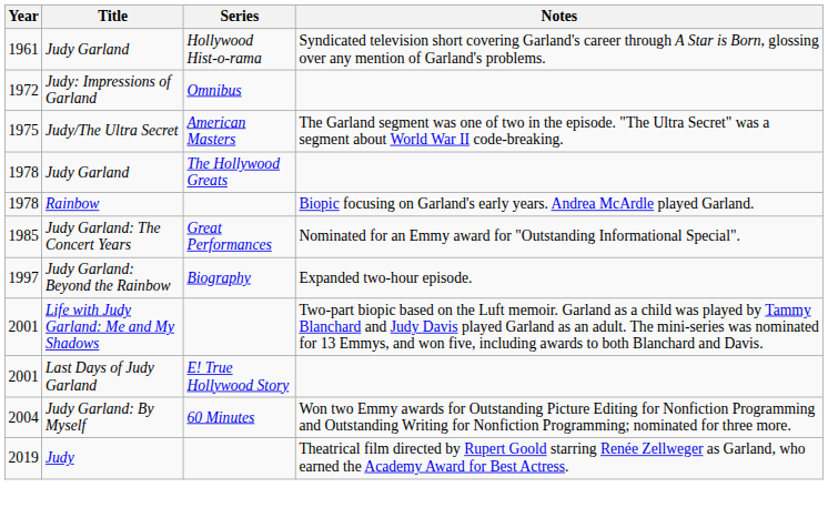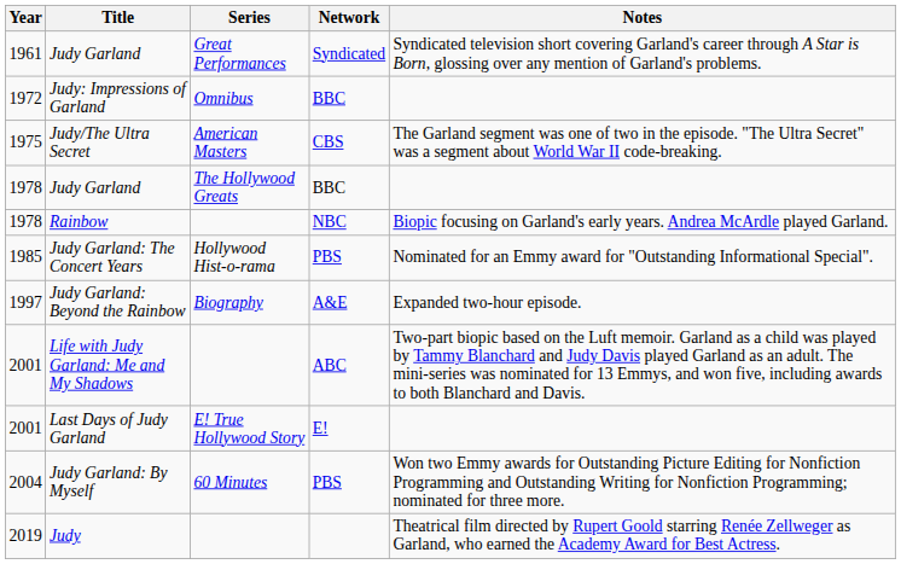+ column: Network | Syndicated | BBC | CBS | BBC | NBC | PBS | A&E | ABC | E! | PBS
1961 / Judy Garland | Series: Hollywood Hist-o-rama -> Great Performances
Judy Garland: The Concert Years | Series: Great Performances -> Hollywood Hist-o-rama
